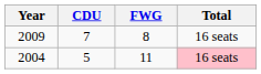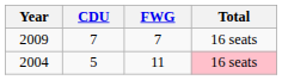2009 | FWG: 8 -> 7
